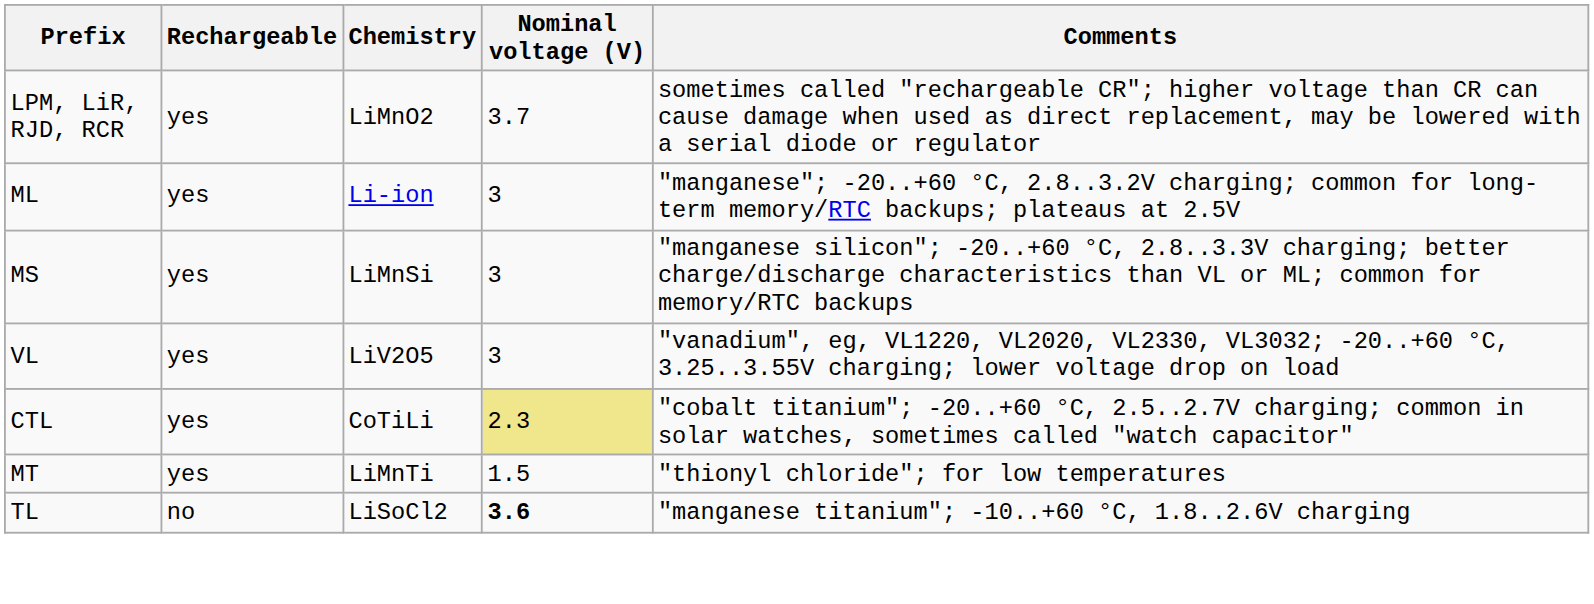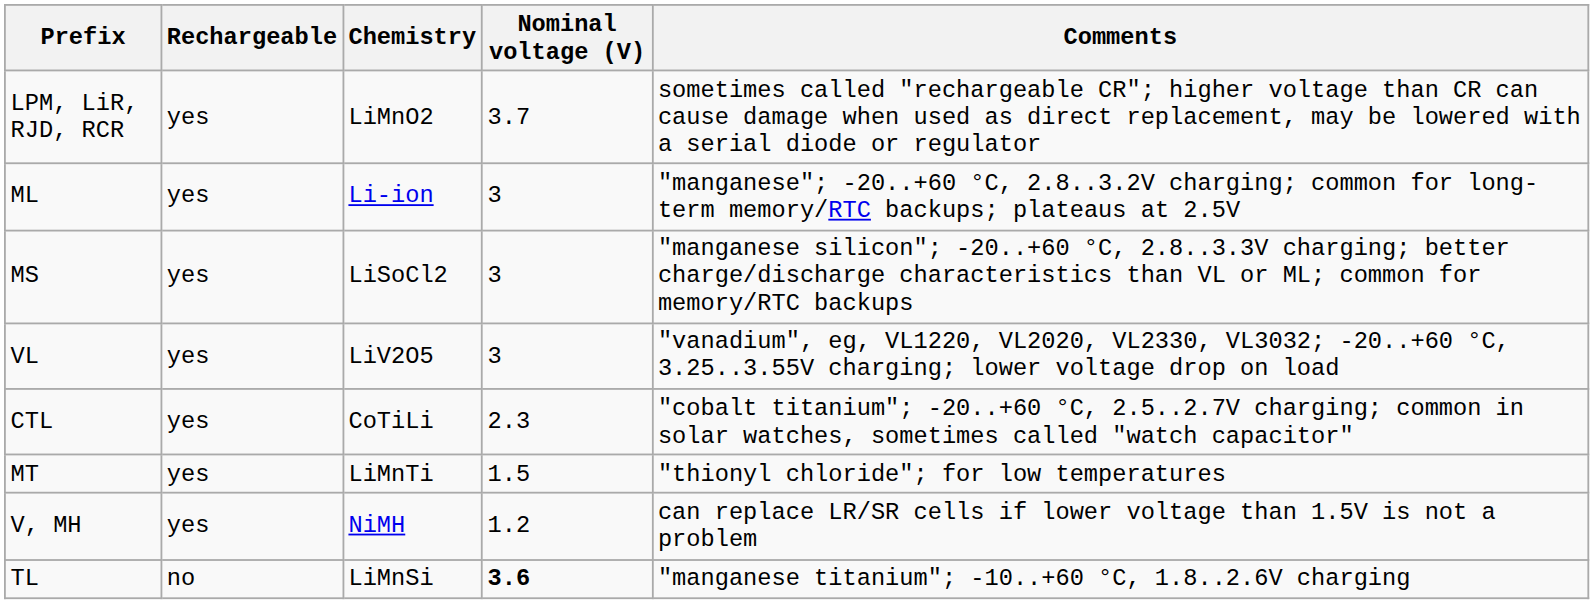MS | Chemistry: LiMnSi -> LiSoCl2
CTL | Nominal voltage (V): khaki background -> no background
+ row: V, MH | yes | NiMH | 1.2 | can replace LR/SR cells if lower voltage than 1.5V is not a problem
TL | Chemistry: LiSoCl2 -> LiMnSi
